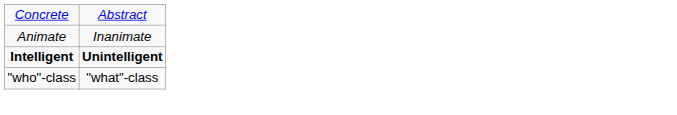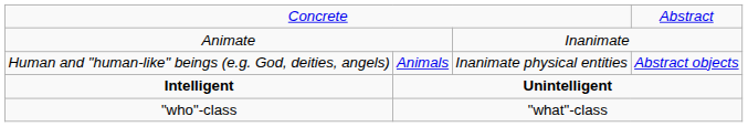+ row: Human and "human-like" beings (e.g. God, deities, angels) | Animals | Inanimate physical entities | Abstract objects
